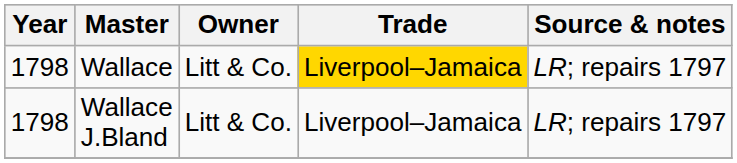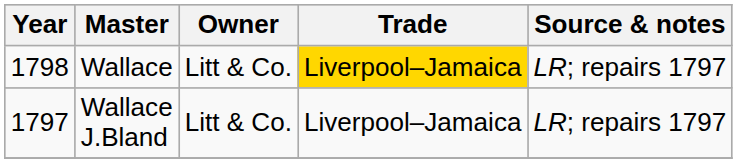Wallace J.Bland | Year: 1798 -> 1797
